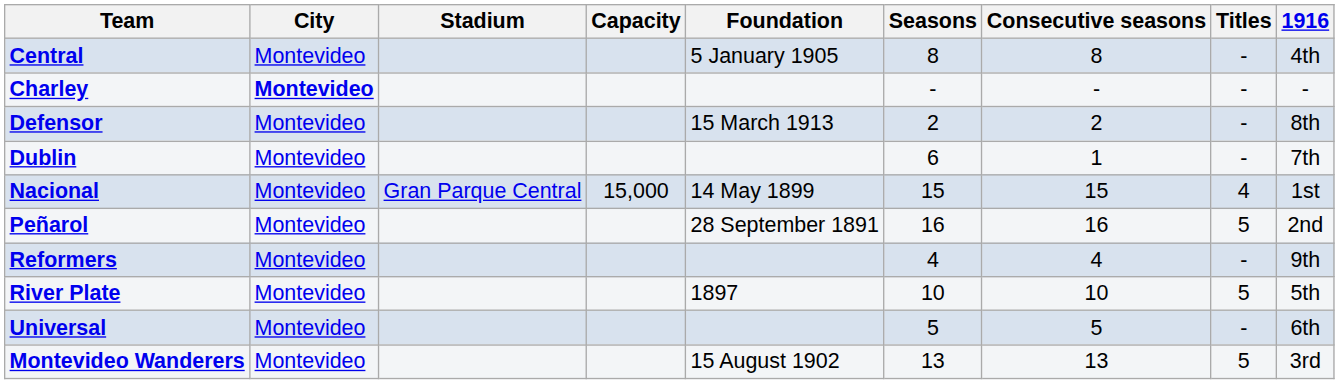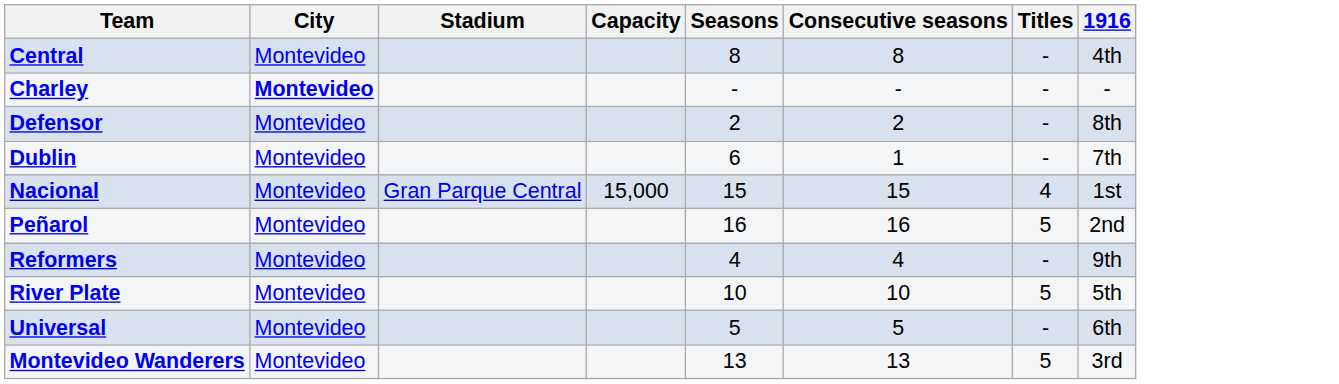- column: Foundation | 5 January 1905 | 15 March 1913 | 14 May 1899 | 28 September 1891 | 1897 | 15 August 1902
